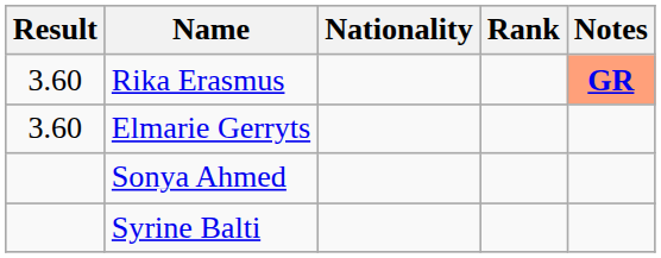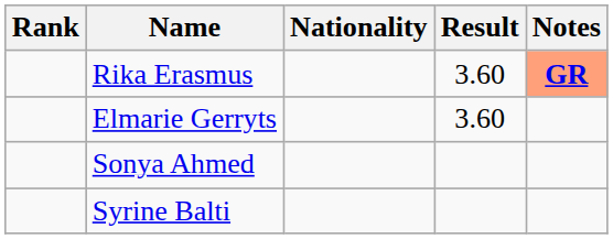columns swapped: Rank <-> Result
